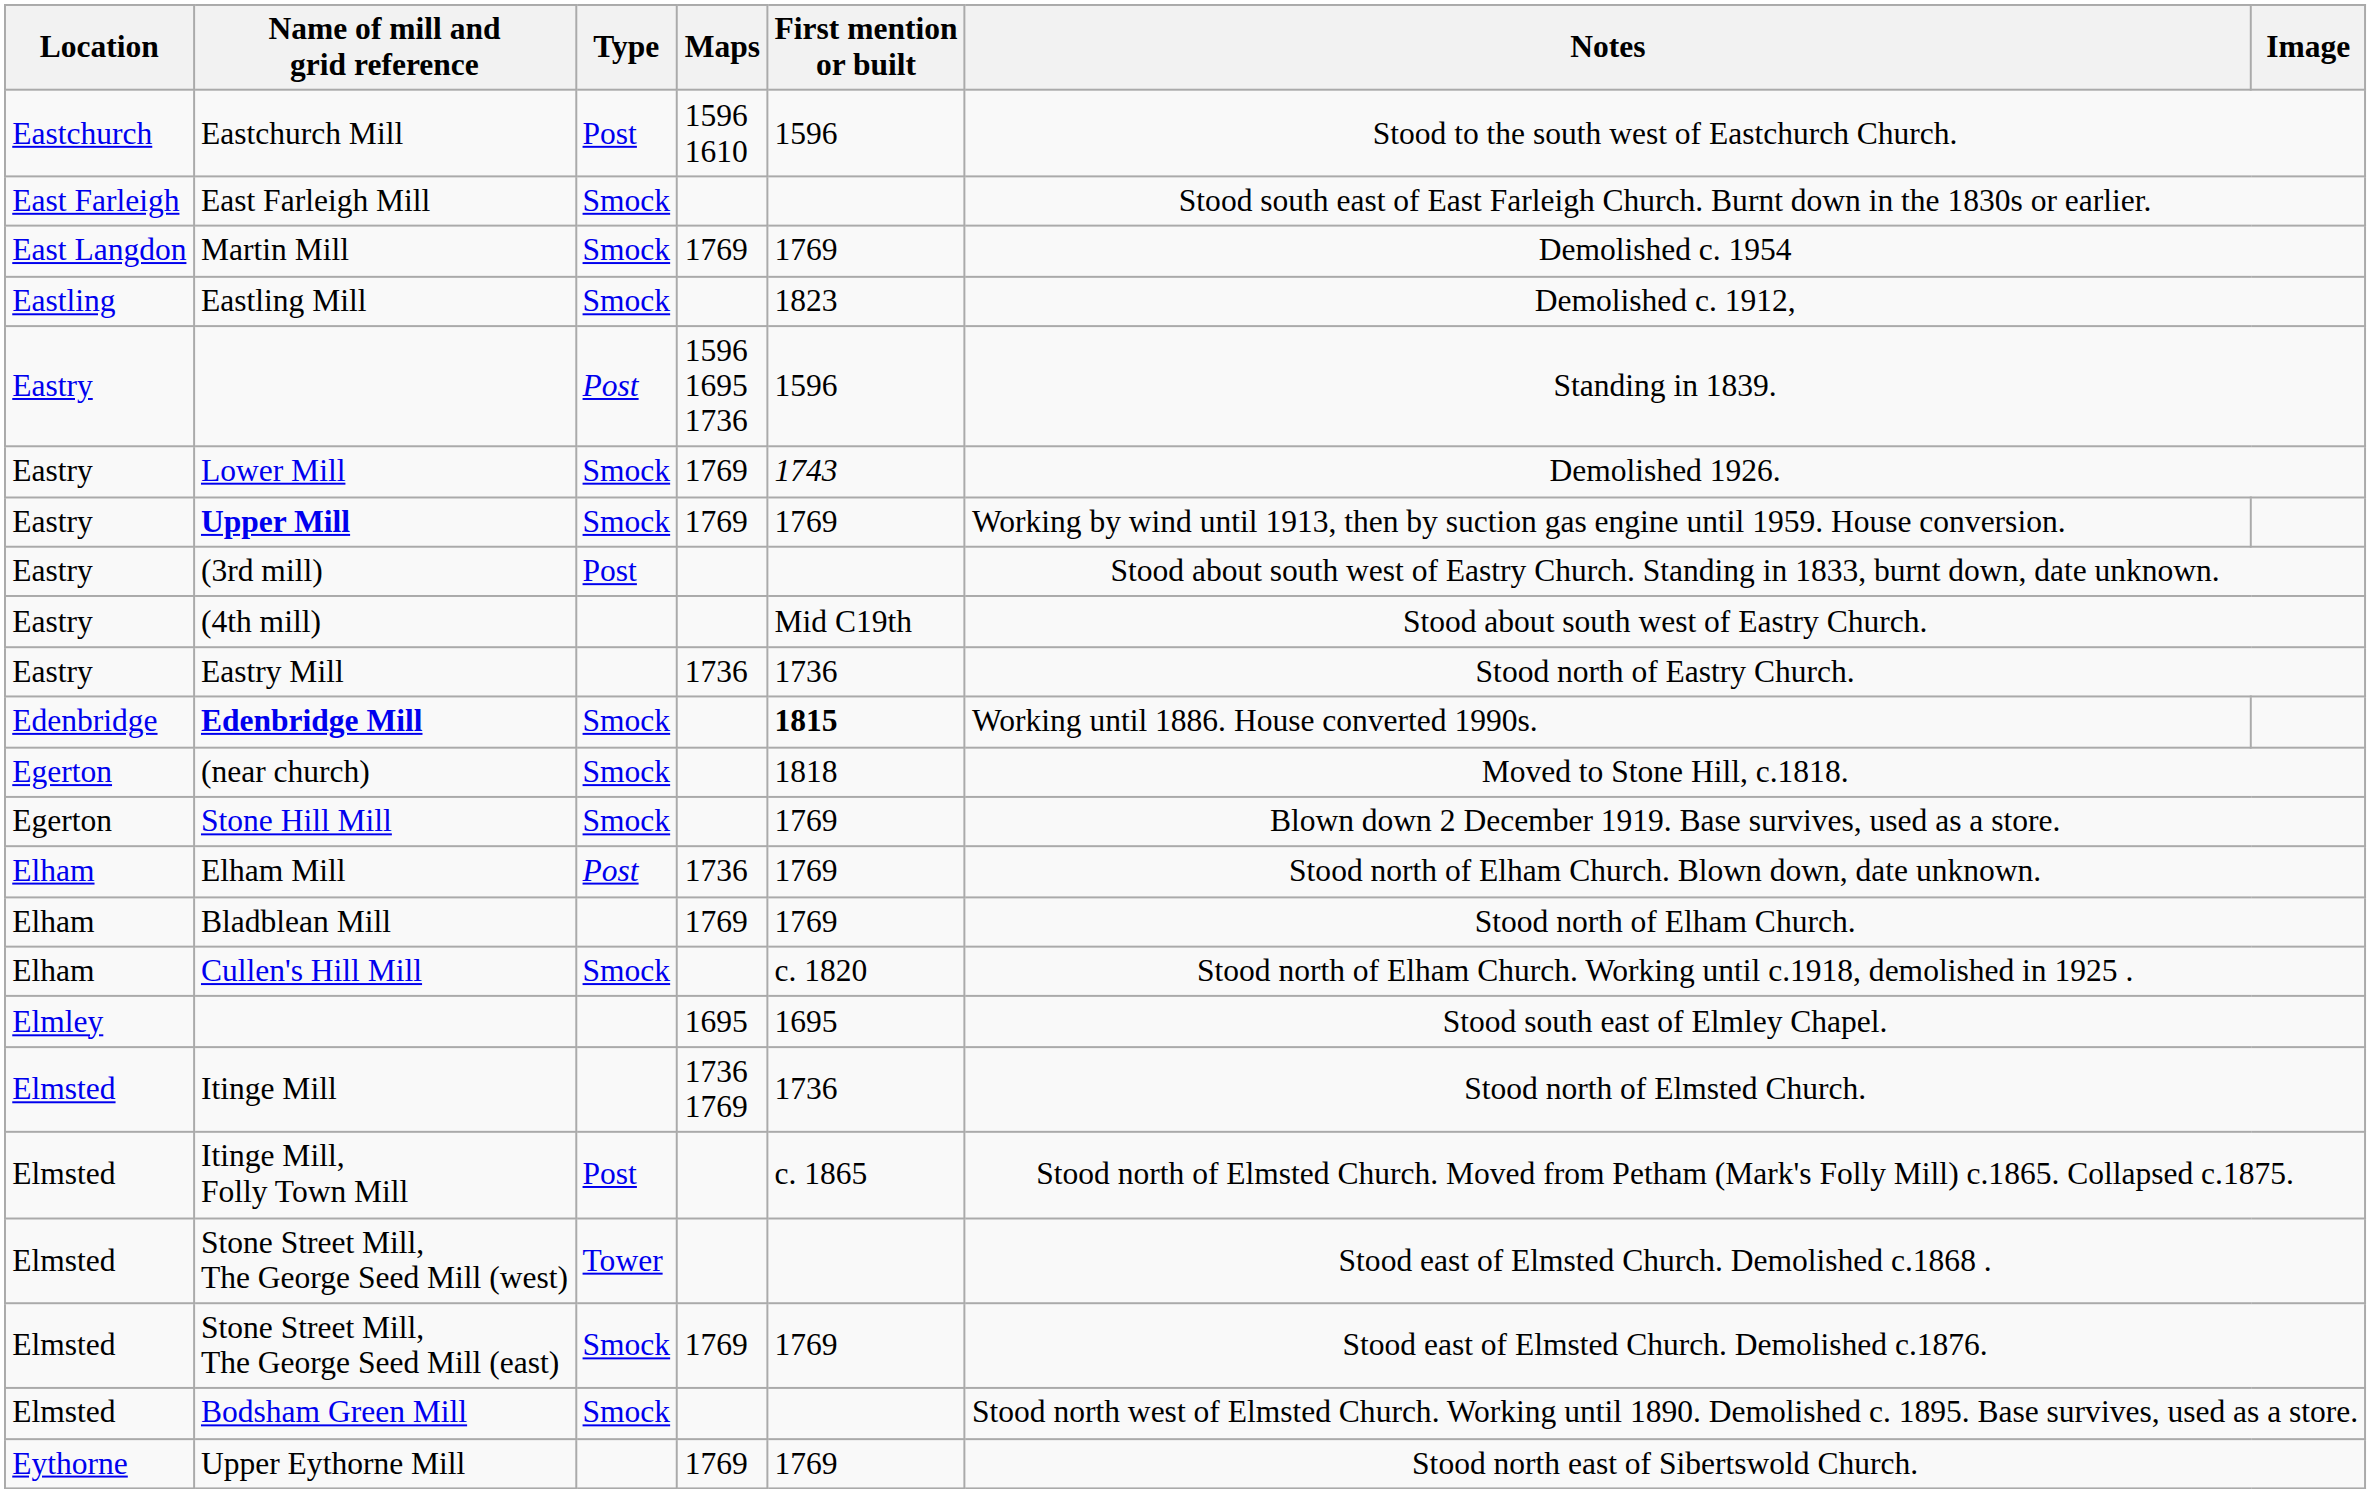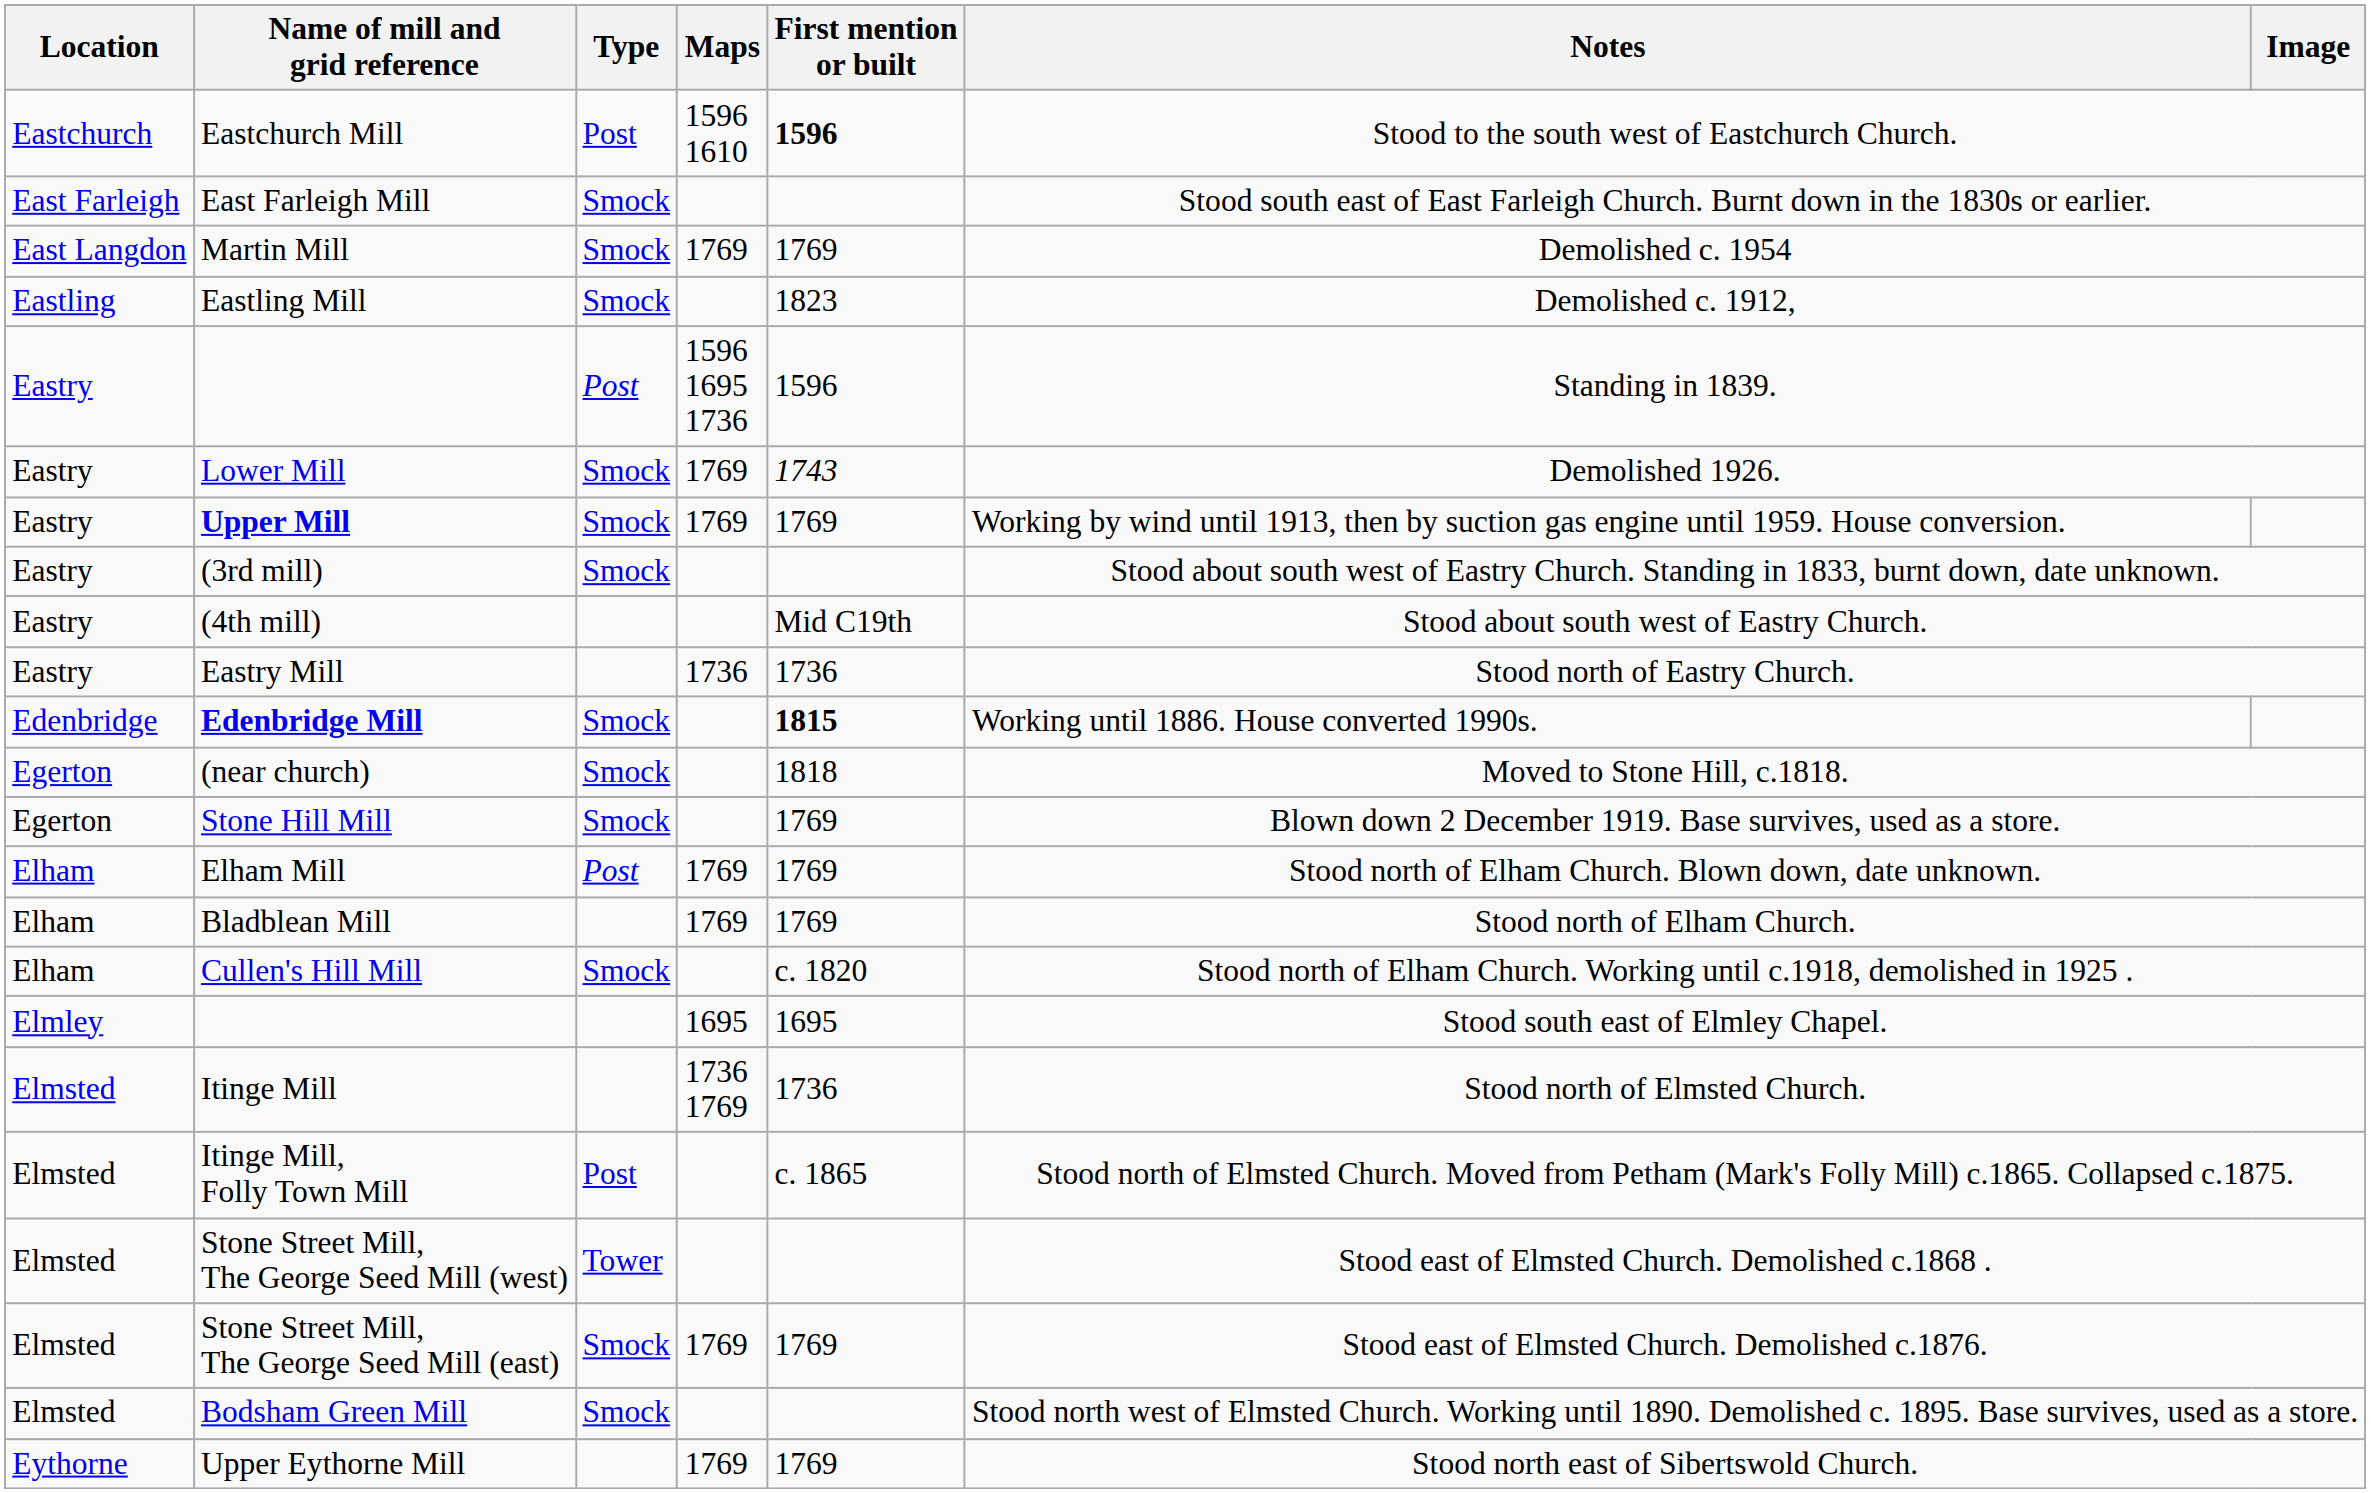Eastchurch Mill | First mention or built: normal -> bold
(3rd mill) | Type: Post -> Smock
Elham Mill | Maps: 1736 -> 1769
